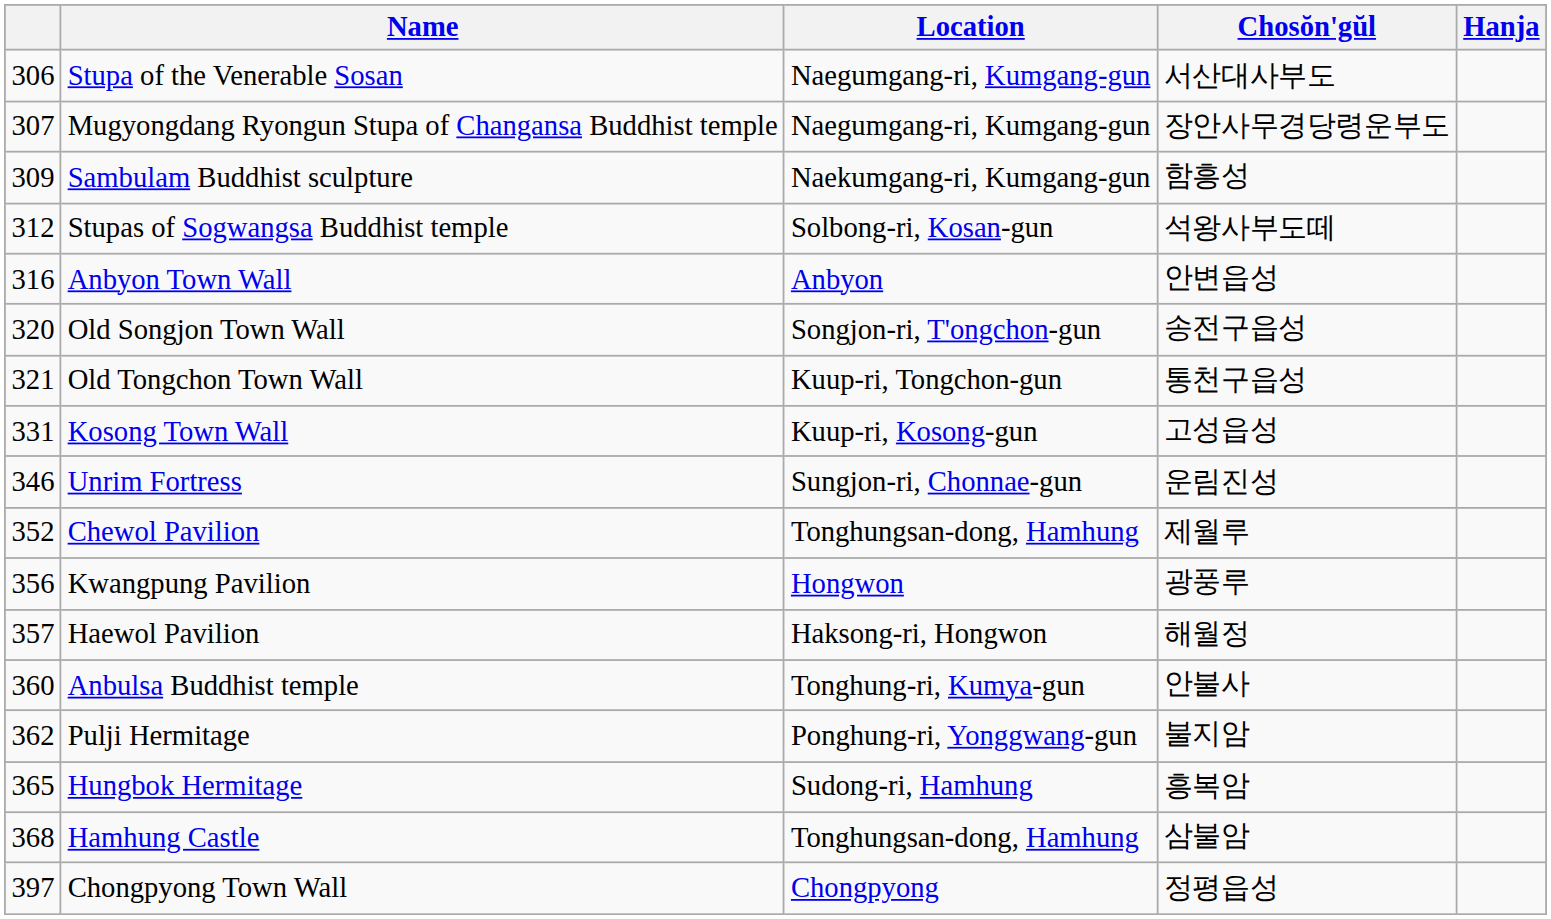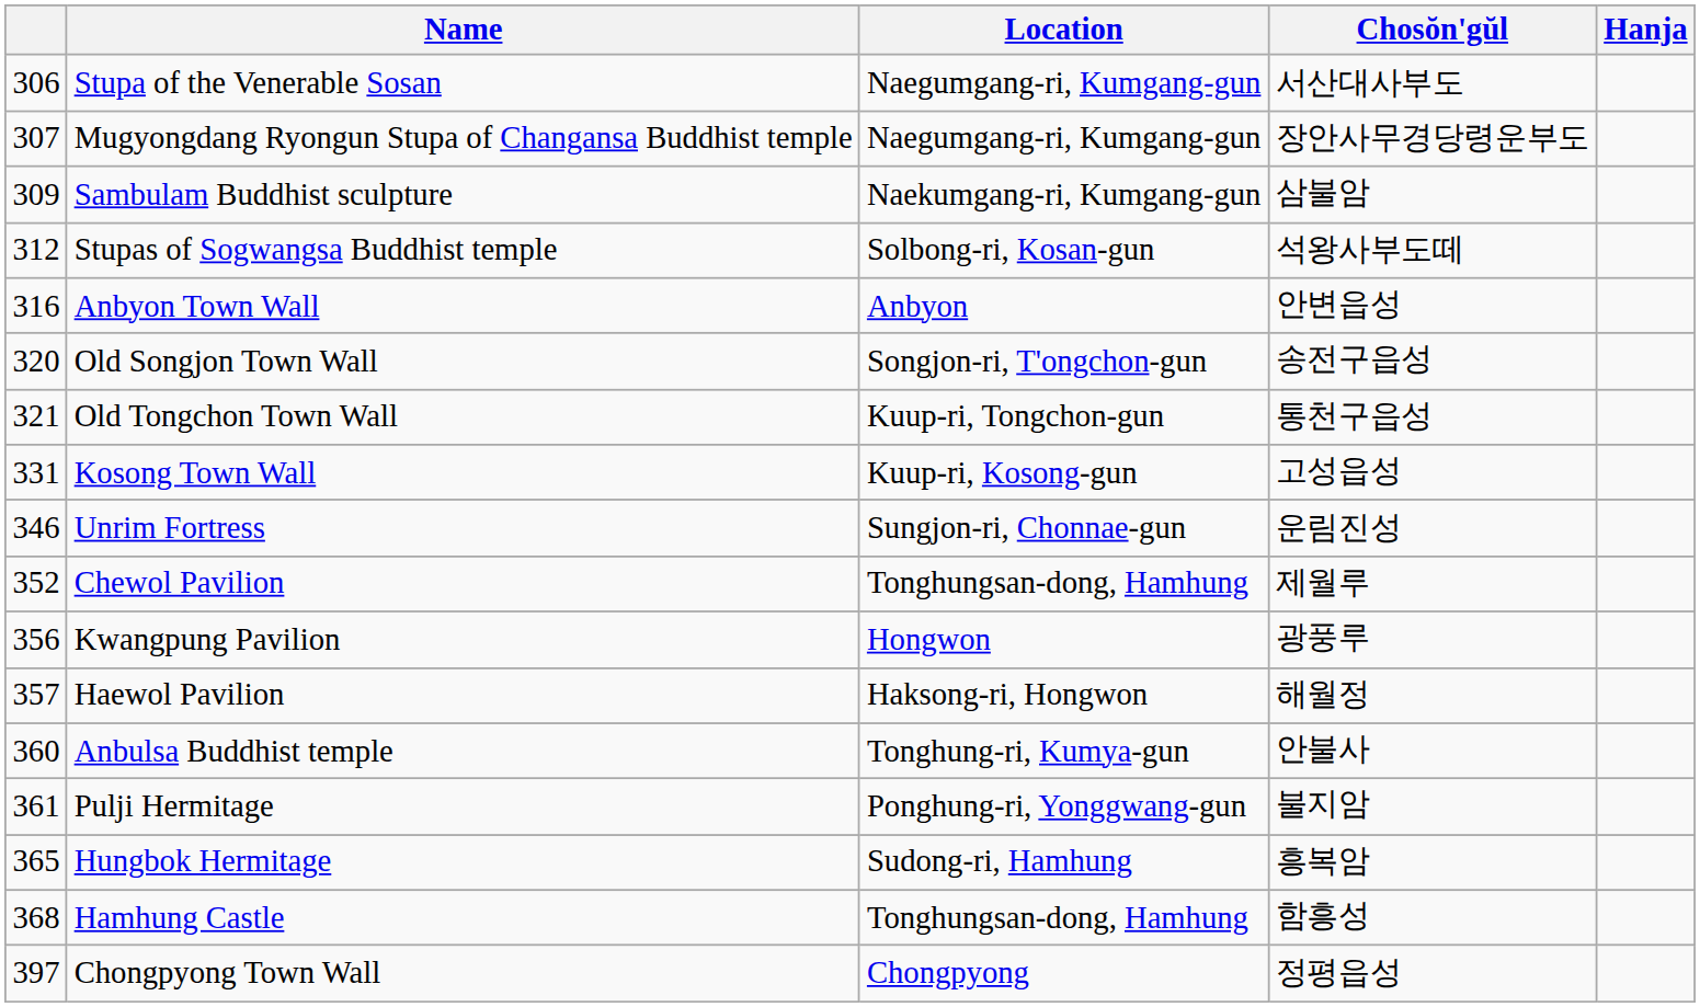Sambulam Buddhist sculpture | Chosŏn'gŭl: 함흥성 -> 삼불암
Pulji Hermitage | column 1: 362 -> 361
Hamhung Castle | Chosŏn'gŭl: 삼불암 -> 함흥성
